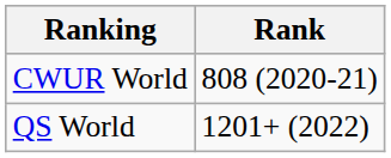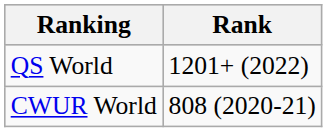rows swapped: CWUR World <-> QS World
